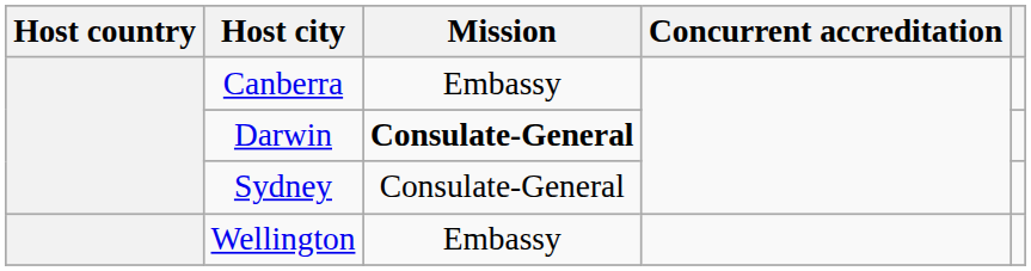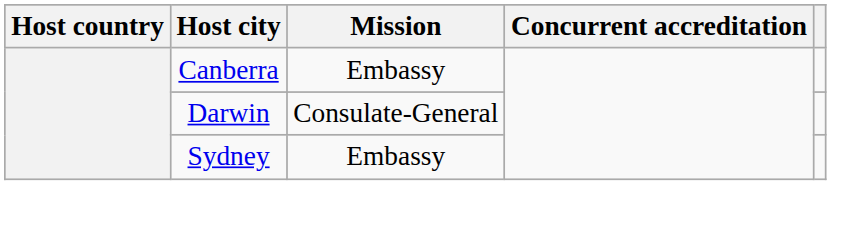Darwin | Mission: bold -> normal
Sydney | Mission: Consulate-General -> Embassy
- row: Wellington | Embassy
